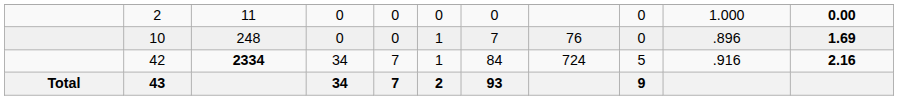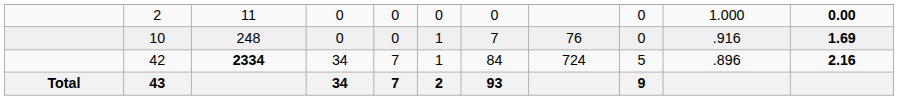10 | column 10: .896 -> .916
42 | column 10: .916 -> .896
